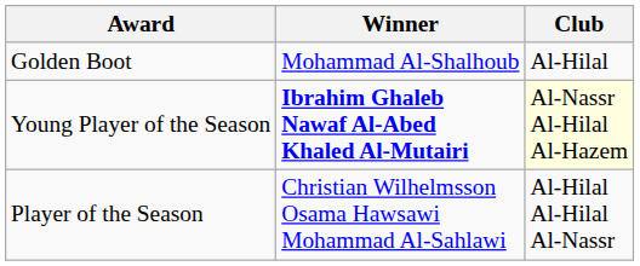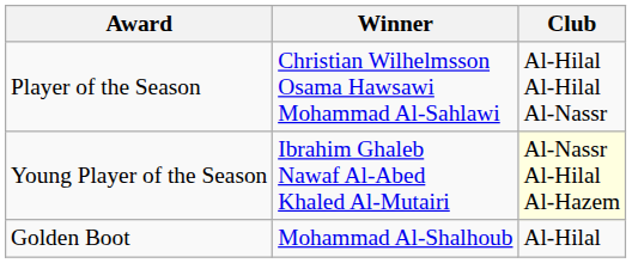rows swapped: Player of the Season <-> Golden Boot
Young Player of the Season | Winner: bold -> normal
